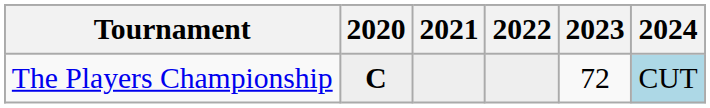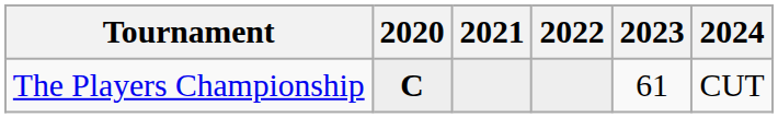The Players Championship | 2023: 72 -> 61
The Players Championship | 2024: lightblue background -> no background
